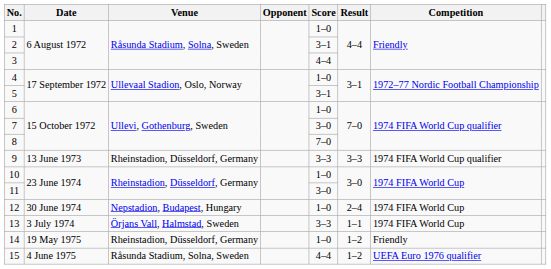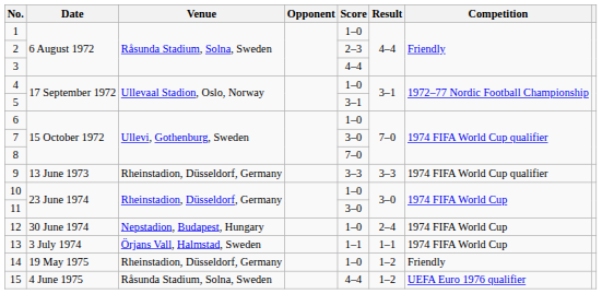2 | Score: 3–1 -> 2–3
13 | Score: 3–3 -> 1–1
